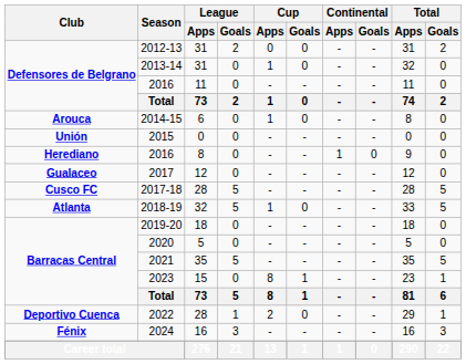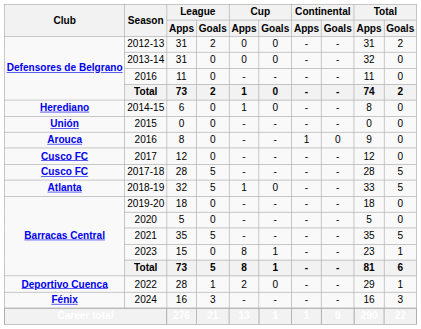2013-14 | Cup / Apps: 1 -> 0
2014-15 | Club: Arouca -> Herediano
2016 / 8 | Club: Herediano -> Arouca
2017 | Club: Gualaceo -> Cusco FC
